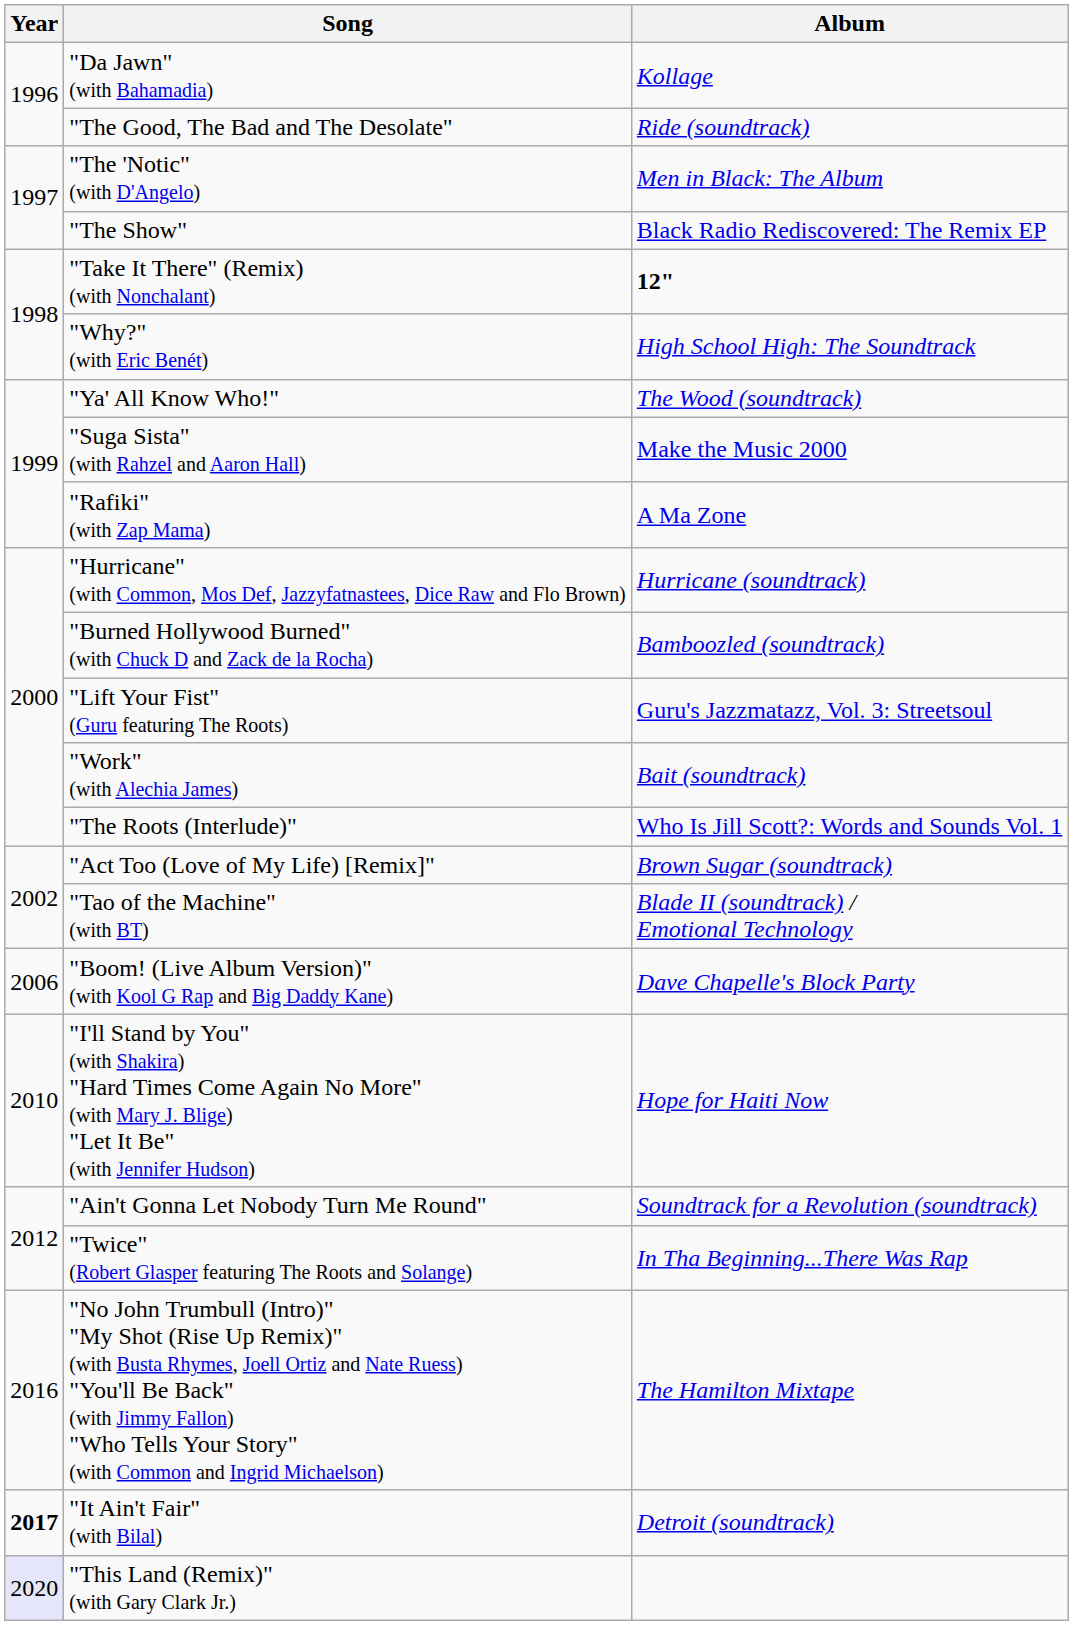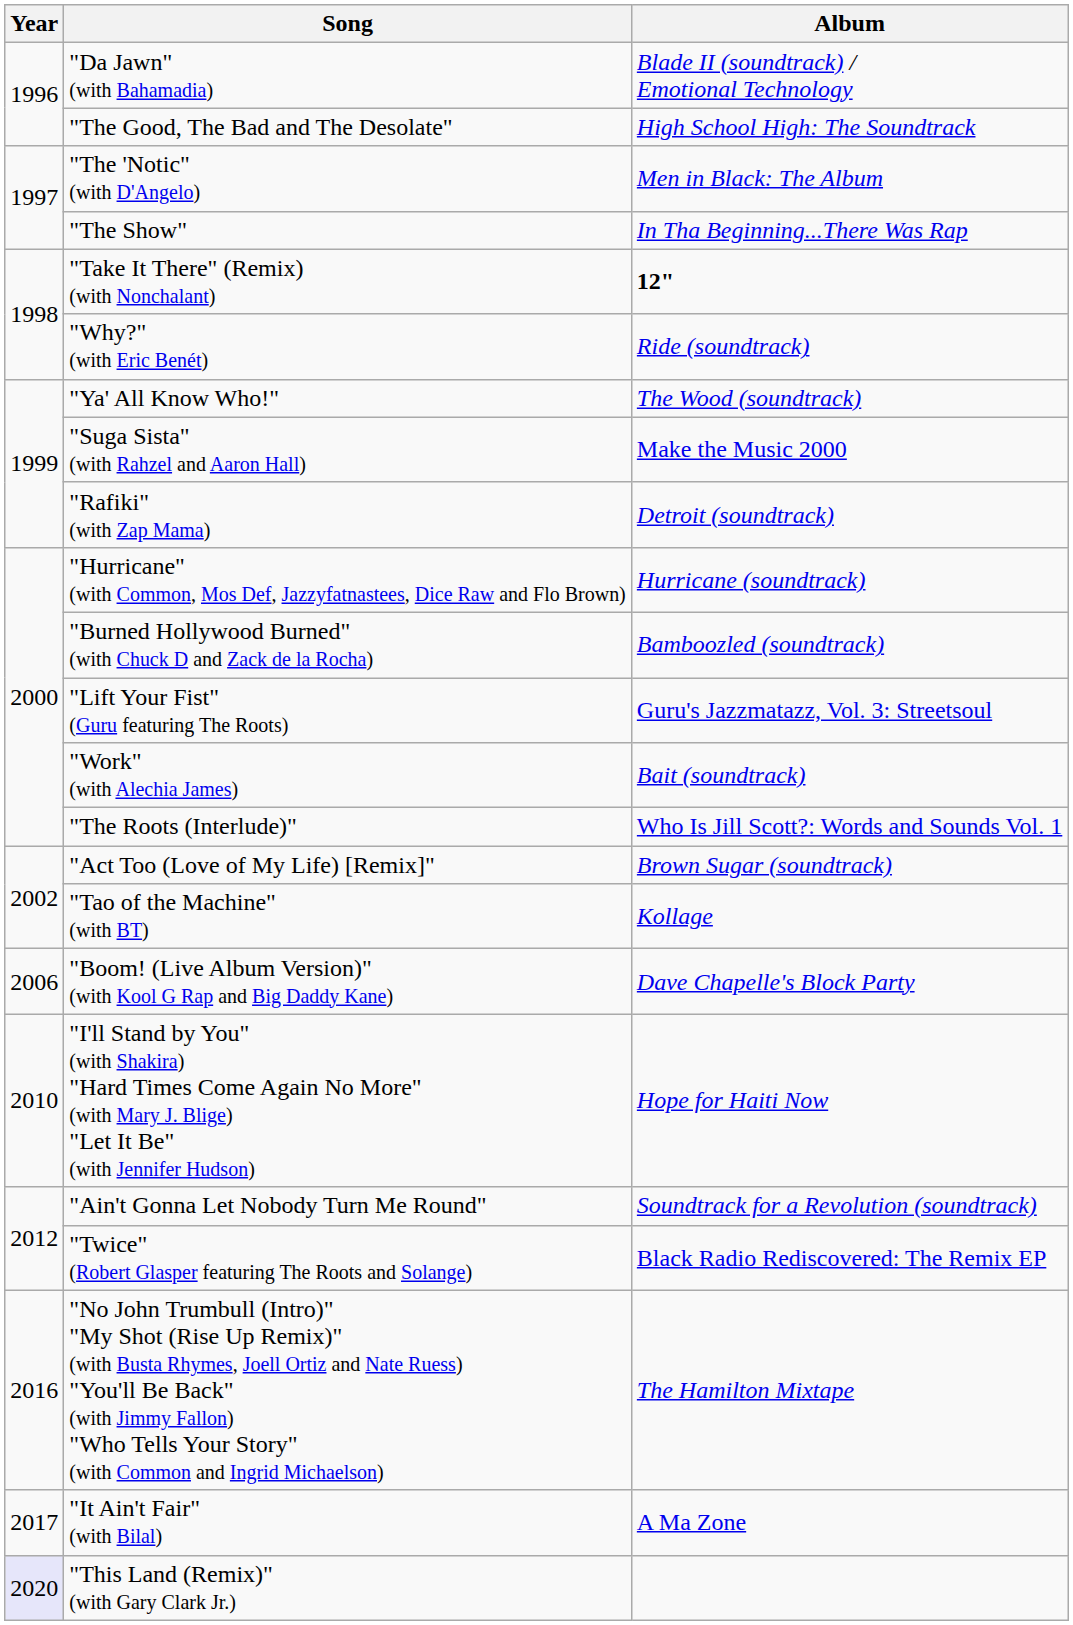"Da Jawn" (with Bahamadia) | Album: Kollage -> Blade II (soundtrack) / Emotional Technology
"The Good, The Bad and The Desolate" | Album: Ride (soundtrack) -> High School High: The Soundtrack
"The Show" | Album: Black Radio Rediscovered: The Remix EP -> In Tha Beginning...There Was Rap
"Why?" (with Eric Benét) | Album: High School High: The Soundtrack -> Ride (soundtrack)
"Rafiki" (with Zap Mama) | Album: A Ma Zone -> Detroit (soundtrack)
"Tao of the Machine" (with BT) | Album: Blade II (soundtrack) / Emotional Technology -> Kollage
"Twice" (Robert Glasper featuring The Roots and Solange) | Album: In Tha Beginning...There Was Rap -> Black Radio Rediscovered: The Remix EP
"It Ain't Fair" (with Bilal) | Year: bold -> normal
"It Ain't Fair" (with Bilal) | Album: Detroit (soundtrack) -> A Ma Zone
